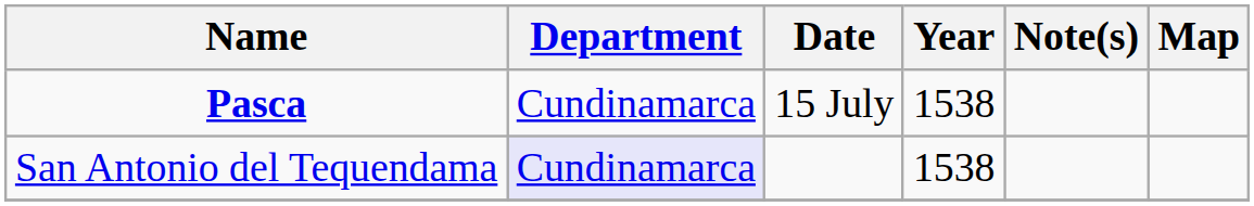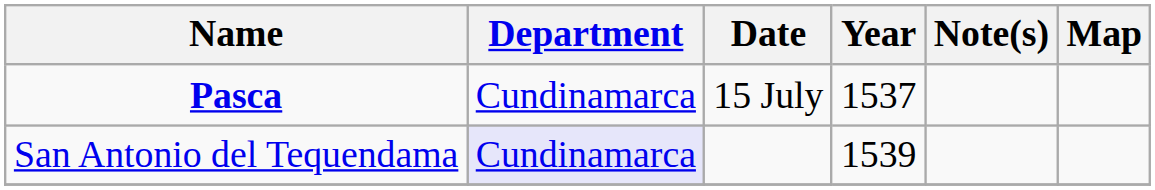Pasca | Year: 1538 -> 1537
San Antonio del Tequendama | Year: 1538 -> 1539
